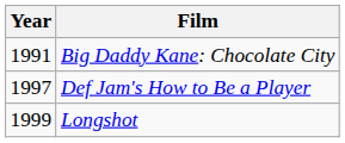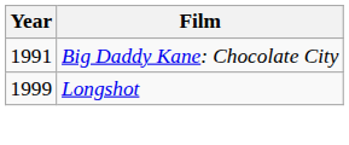- row: 1997 | Def Jam's How to Be a Player
